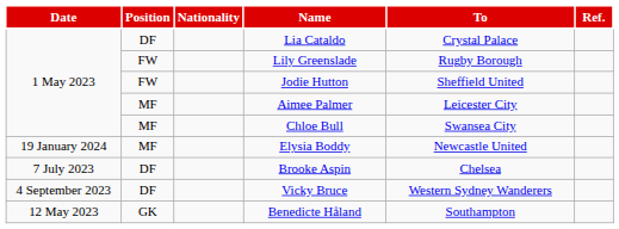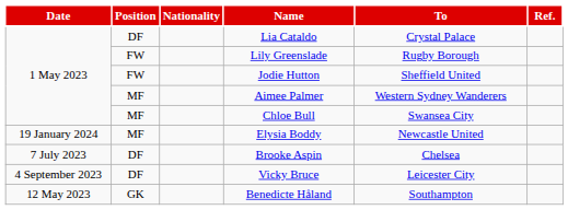Aimee Palmer | To: Leicester City -> Western Sydney Wanderers
Vicky Bruce | To: Western Sydney Wanderers -> Leicester City
